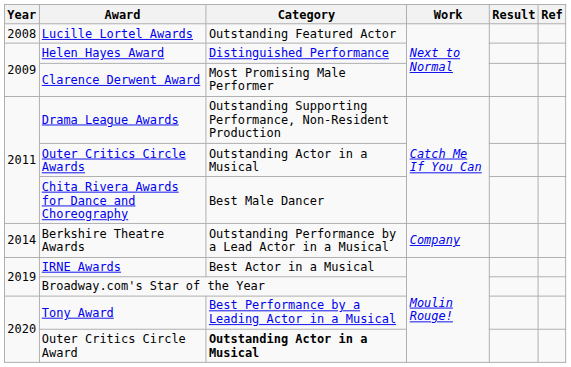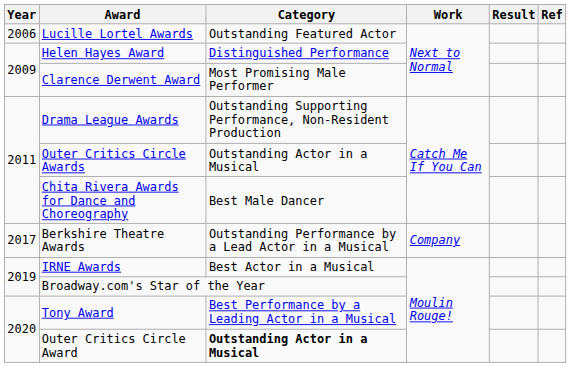Lucille Lortel Awards | Year: 2008 -> 2006
Berkshire Theatre Awards | Year: 2014 -> 2017
